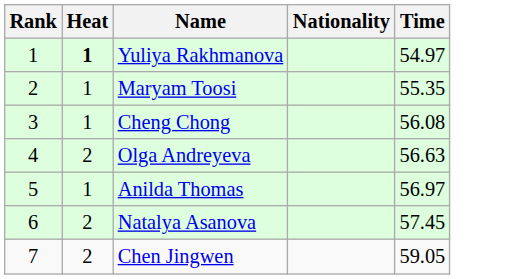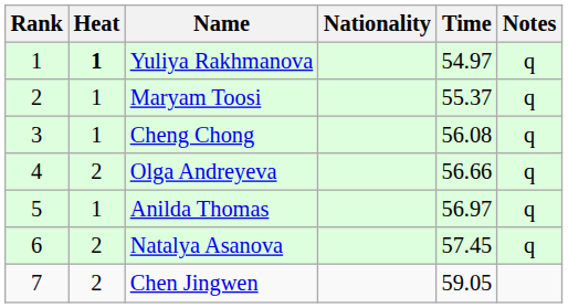+ column: Notes | q | q | q | q | q | q
Maryam Toosi | Time: 55.35 -> 55.37
Olga Andreyeva | Time: 56.63 -> 56.66
